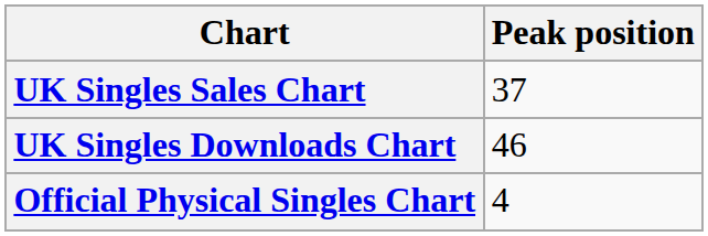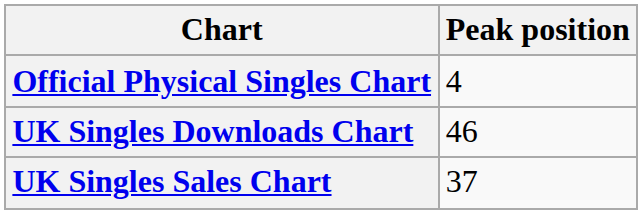rows swapped: UK Singles Sales Chart <-> Official Physical Singles Chart
